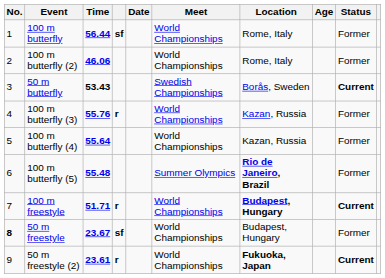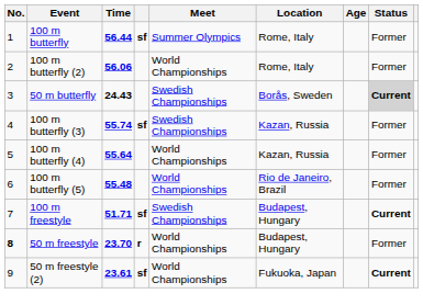- column: Date
100 m butterfly | Meet: World Championships -> Summer Olympics
100 m butterfly (2) | Time: 46.06 -> 56.06
50 m butterfly | Time: 53.43 -> 24.43
50 m butterfly | Status: no background -> lightgrey background
100 m butterfly (3) | Time: 55.76 -> 55.74
100 m butterfly (3) | column 4: r -> sf
100 m butterfly (3) | Meet: World Championships -> Swedish Championships
100 m butterfly (5) | Meet: Summer Olympics -> World Championships
100 m butterfly (5) | Location: bold -> normal
100 m freestyle | column 4: r -> sf
100 m freestyle | Meet: World Championships -> Swedish Championships
100 m freestyle | Location: bold -> normal
50 m freestyle | Time: 23.67 -> 23.70
50 m freestyle | column 4: sf -> r
50 m freestyle (2) | column 4: r -> sf
50 m freestyle (2) | Location: bold -> normal
